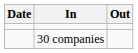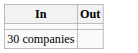- column: Date
